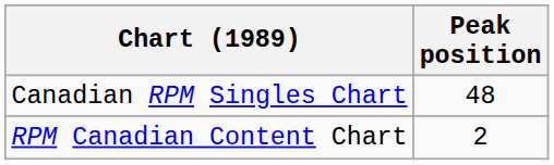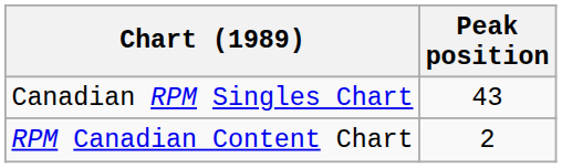Canadian RPM Singles Chart | Peak position: 48 -> 43
